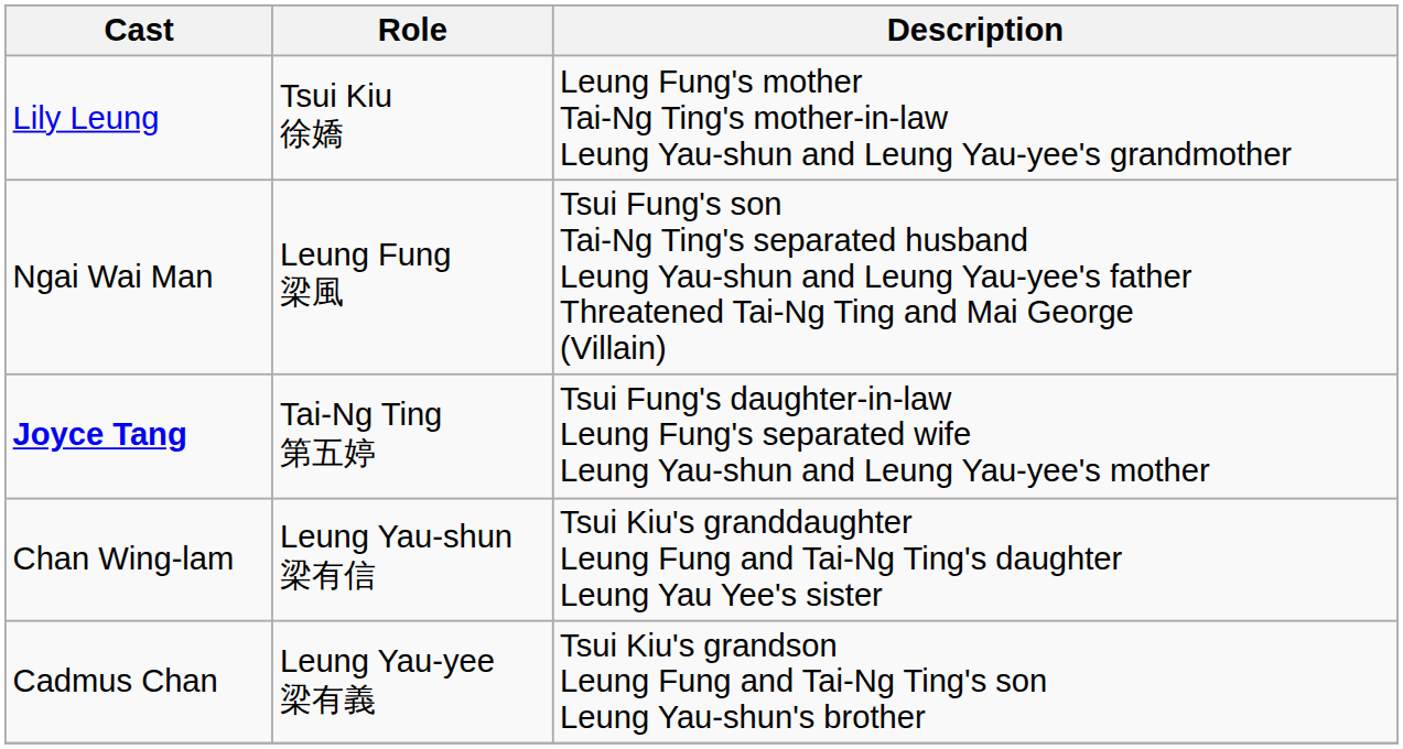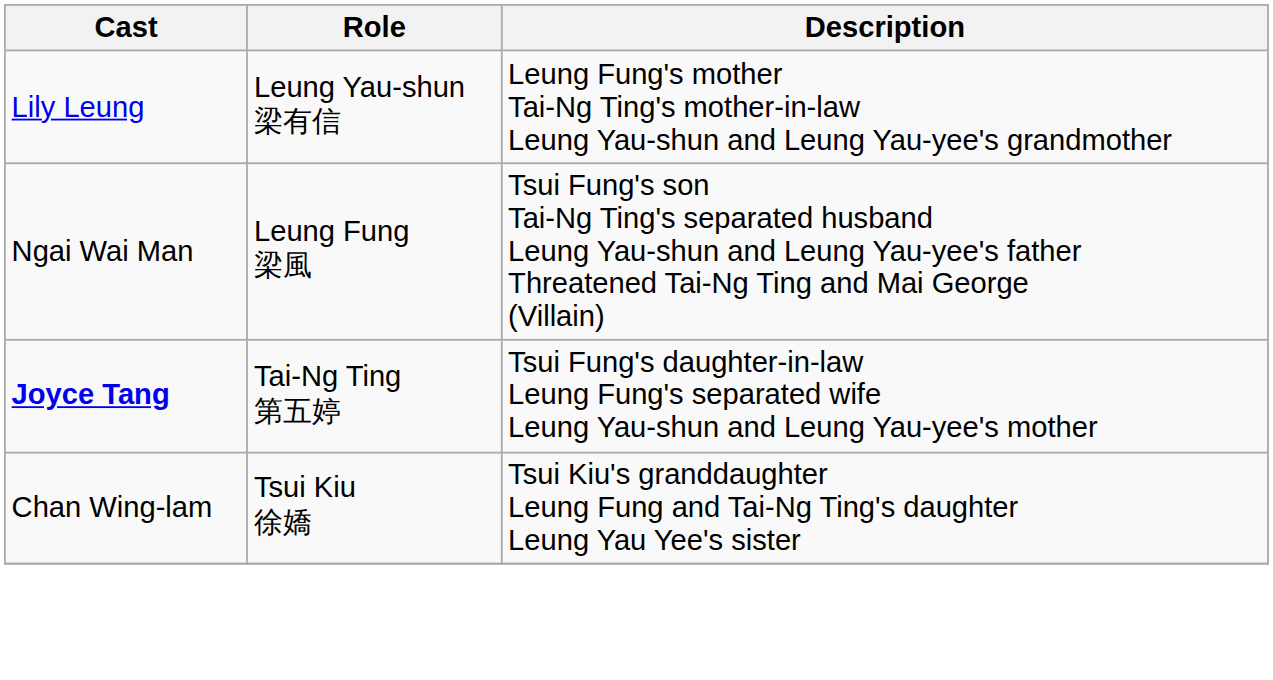Lily Leung | Role: Tsui Kiu 徐嬌 -> Leung Yau-shun 梁有信
Chan Wing-lam | Role: Leung Yau-shun 梁有信 -> Tsui Kiu 徐嬌
- row: Cadmus Chan | Leung Yau-yee 梁有義 | Tsui Kiu's grandson Leung Fung and Tai-Ng Ting's son Leung Yau-shun's brother
